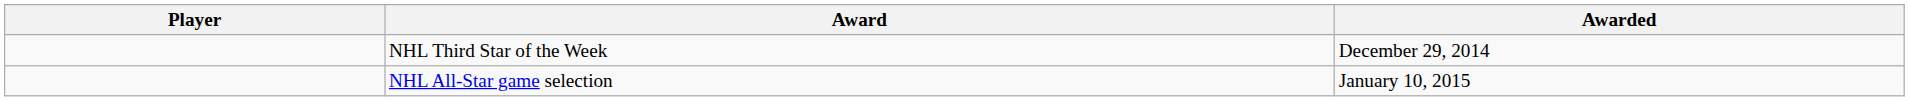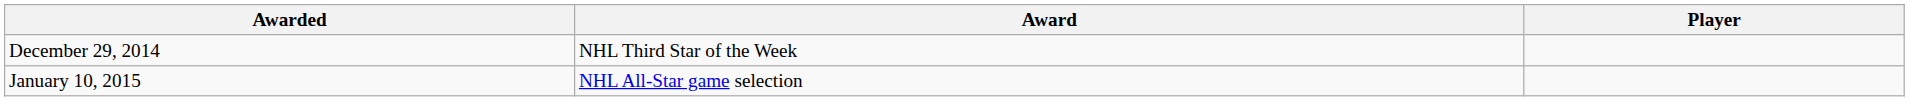columns swapped: Player <-> Awarded
